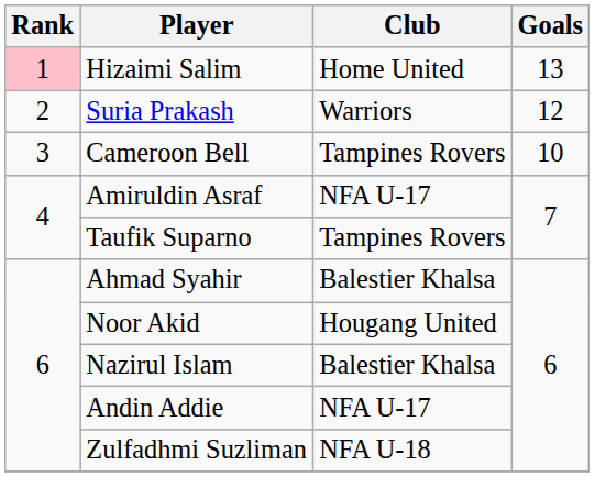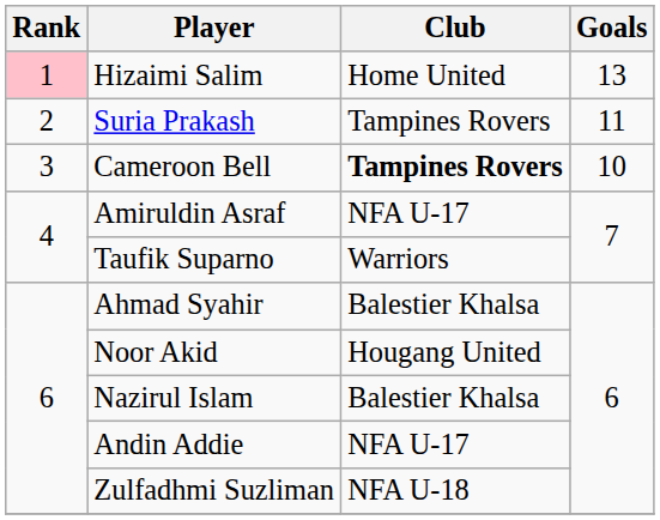Suria Prakash | Club: Warriors -> Tampines Rovers
Suria Prakash | Goals: 12 -> 11
Cameroon Bell | Club: normal -> bold
Taufik Suparno | Club: Tampines Rovers -> Warriors
